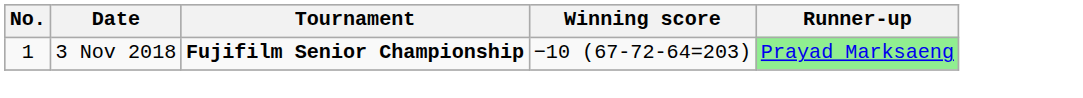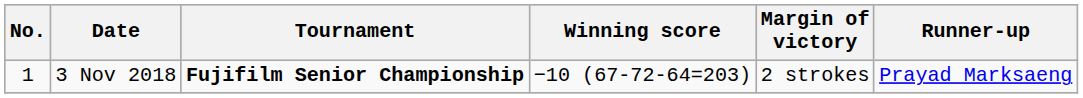+ column: Margin of victory | 2 strokes
3 Nov 2018 | Runner-up: lightgreen background -> no background
